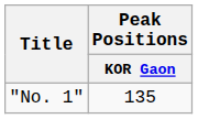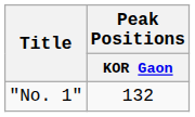"No. 1" | Peak Positions / KOR Gaon: 135 -> 132
